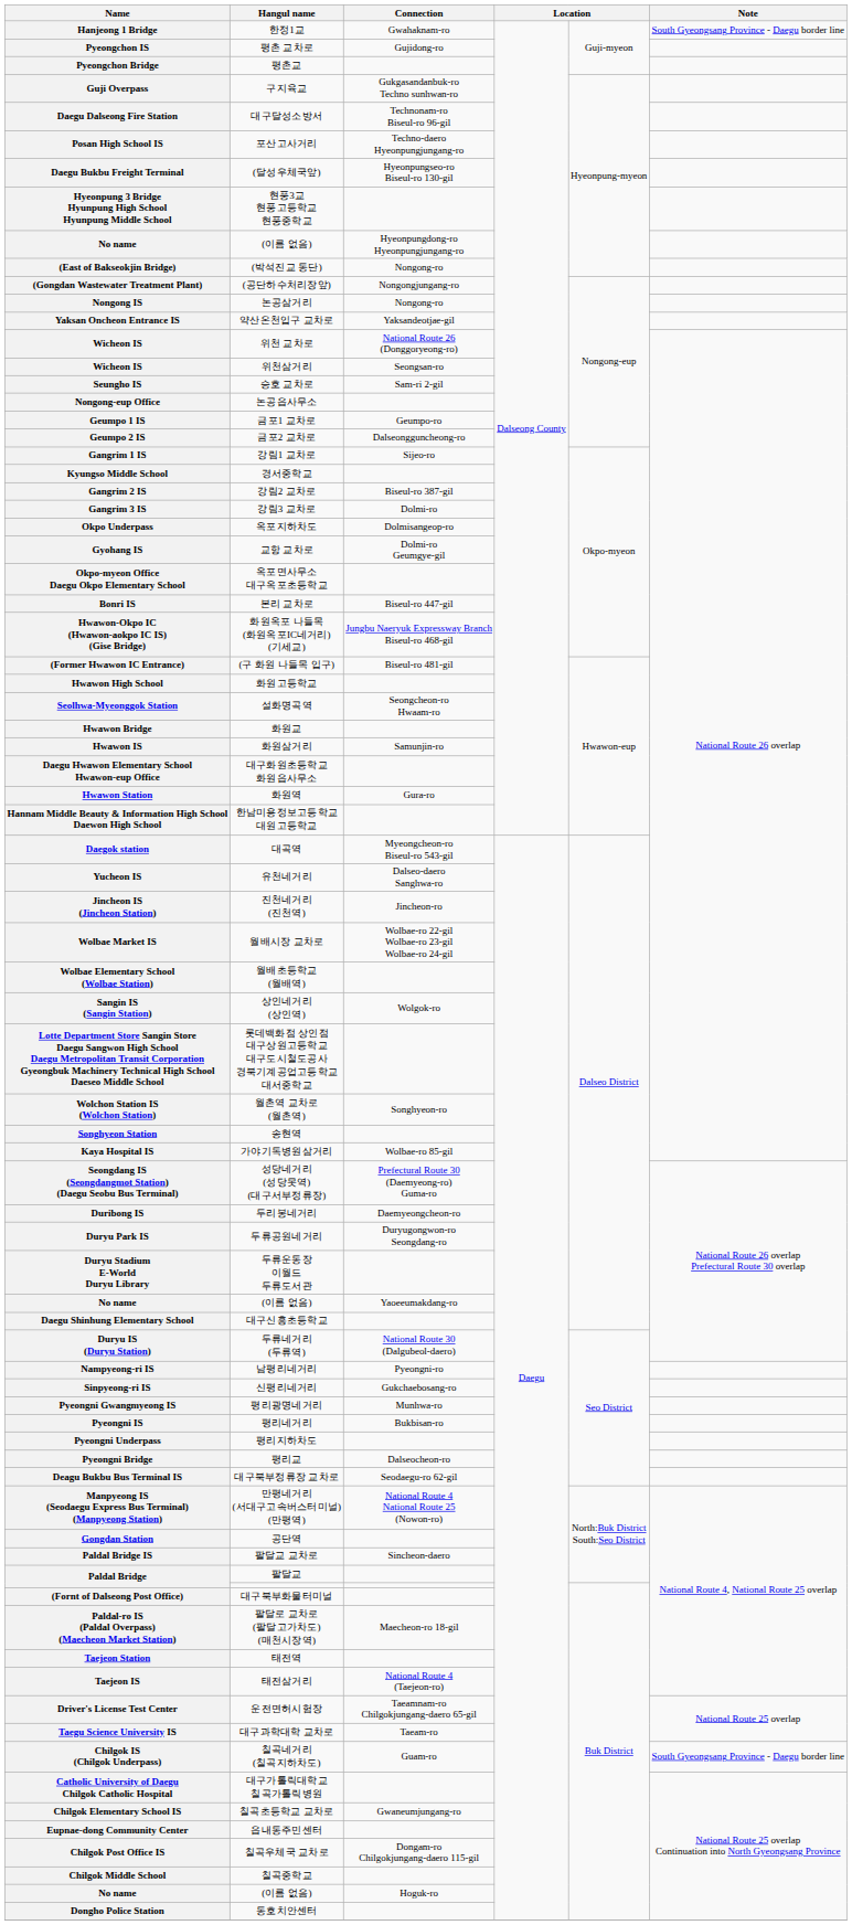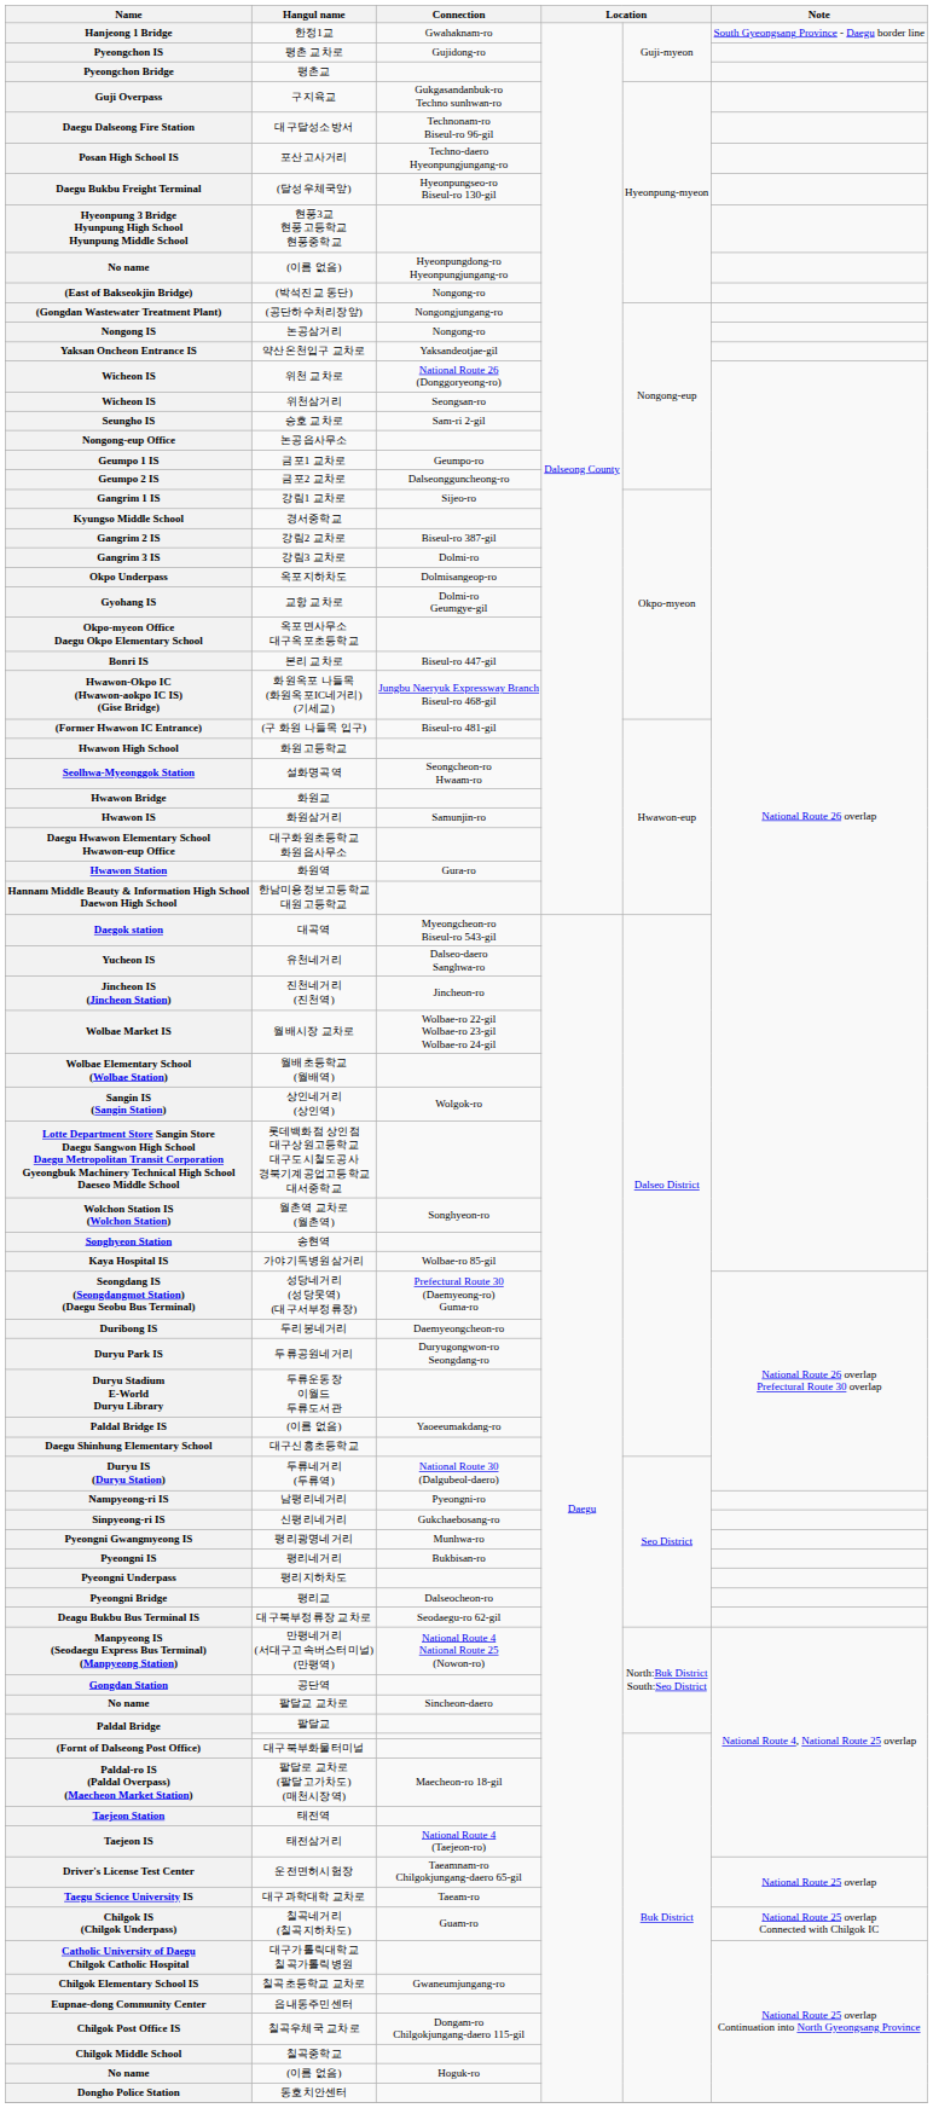(이름 없음) / Yaoeeumakdang-ro | Name: No name -> Paldal Bridge IS
팔달교 교차로 | Name: Paldal Bridge IS -> No name
칠곡네거리 (칠곡지하차도) | Note: South Gyeongsang Province - Daegu border line -> National Route 25 overlap Connected with Chilgok IC
